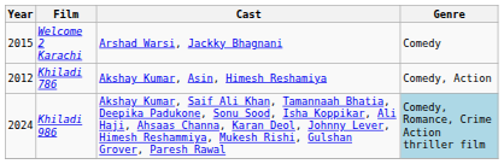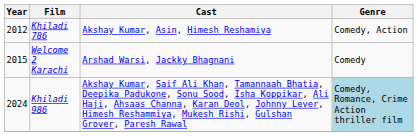rows swapped: Khiladi 786 <-> Welcome 2 Karachi
